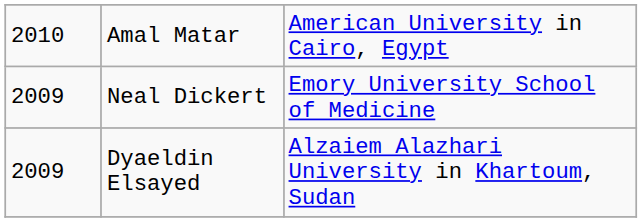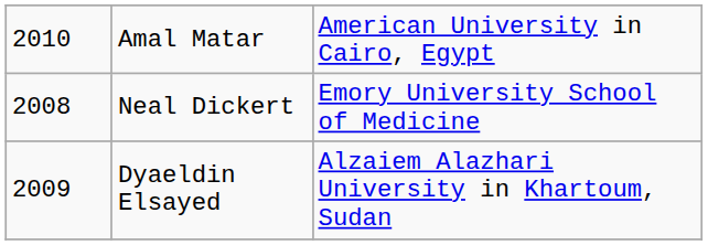Neal Dickert | column 1: 2009 -> 2008
